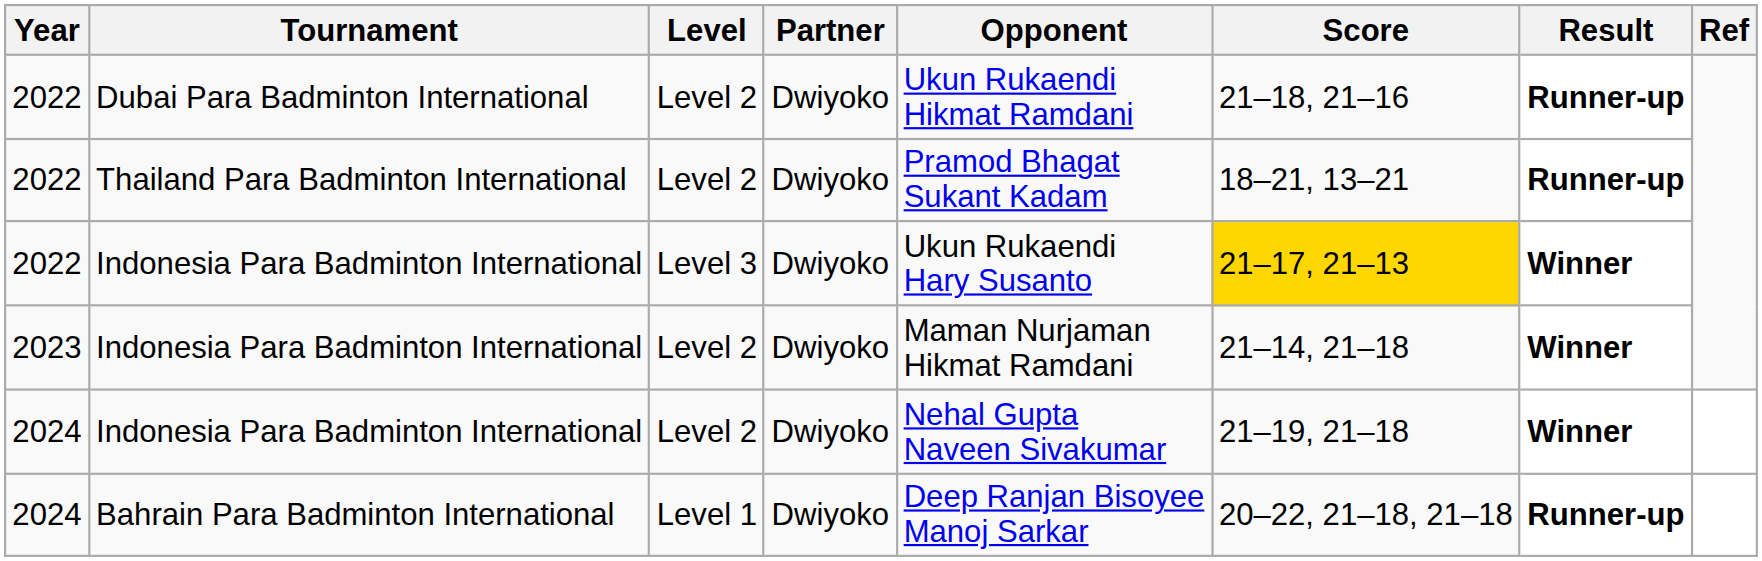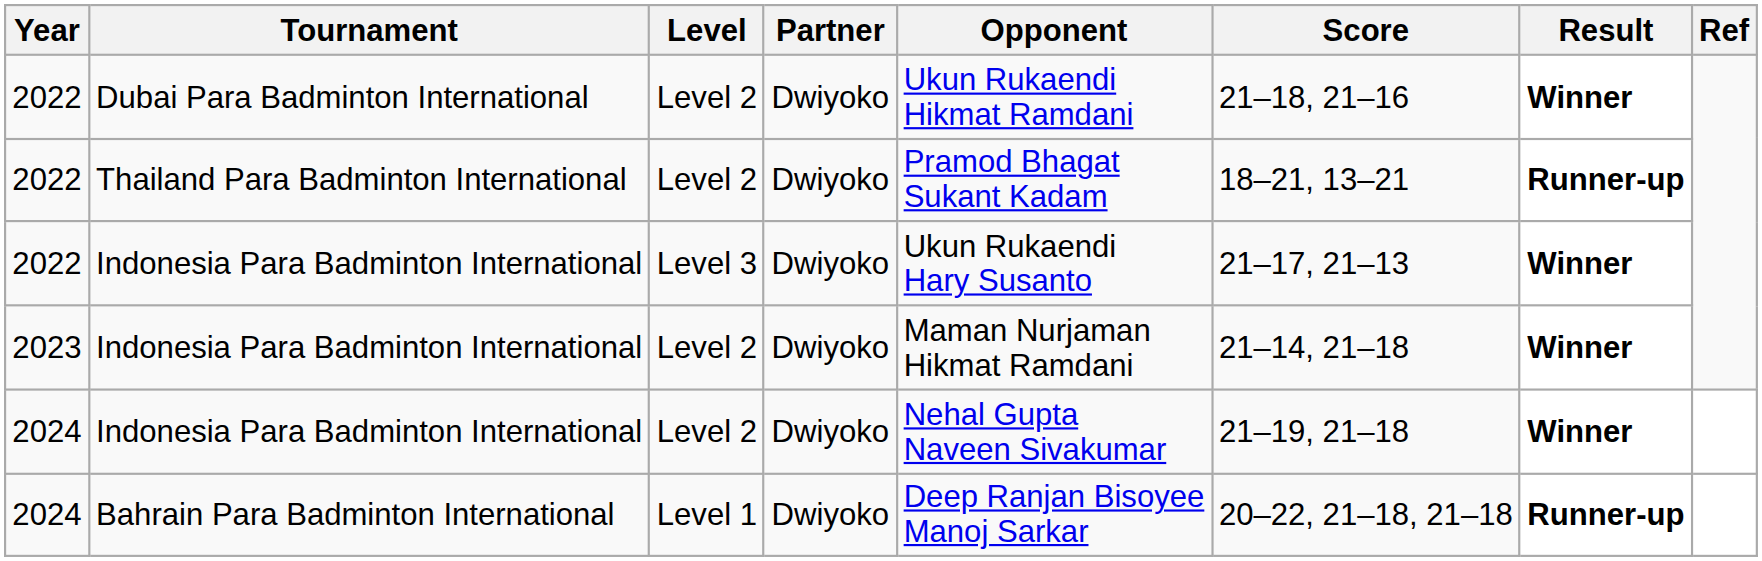Dubai Para Badminton International | Result: Runner-up -> Winner
2022 / Indonesia Para Badminton International | Score: gold background -> no background
